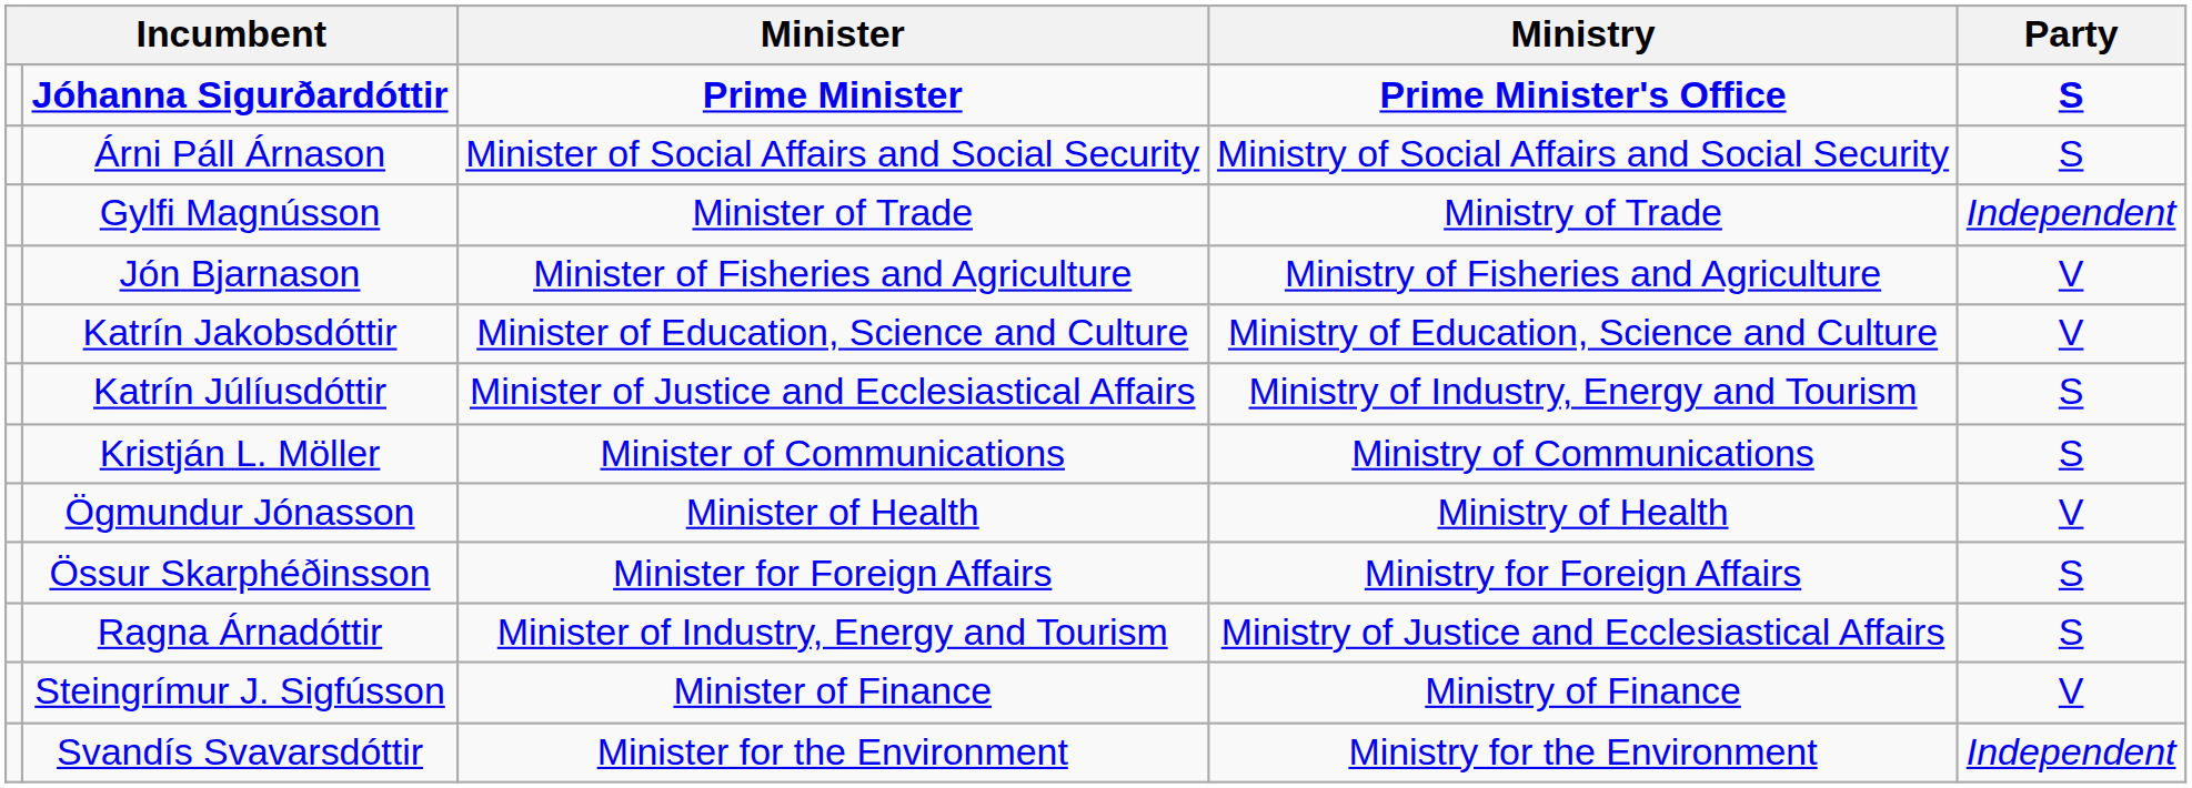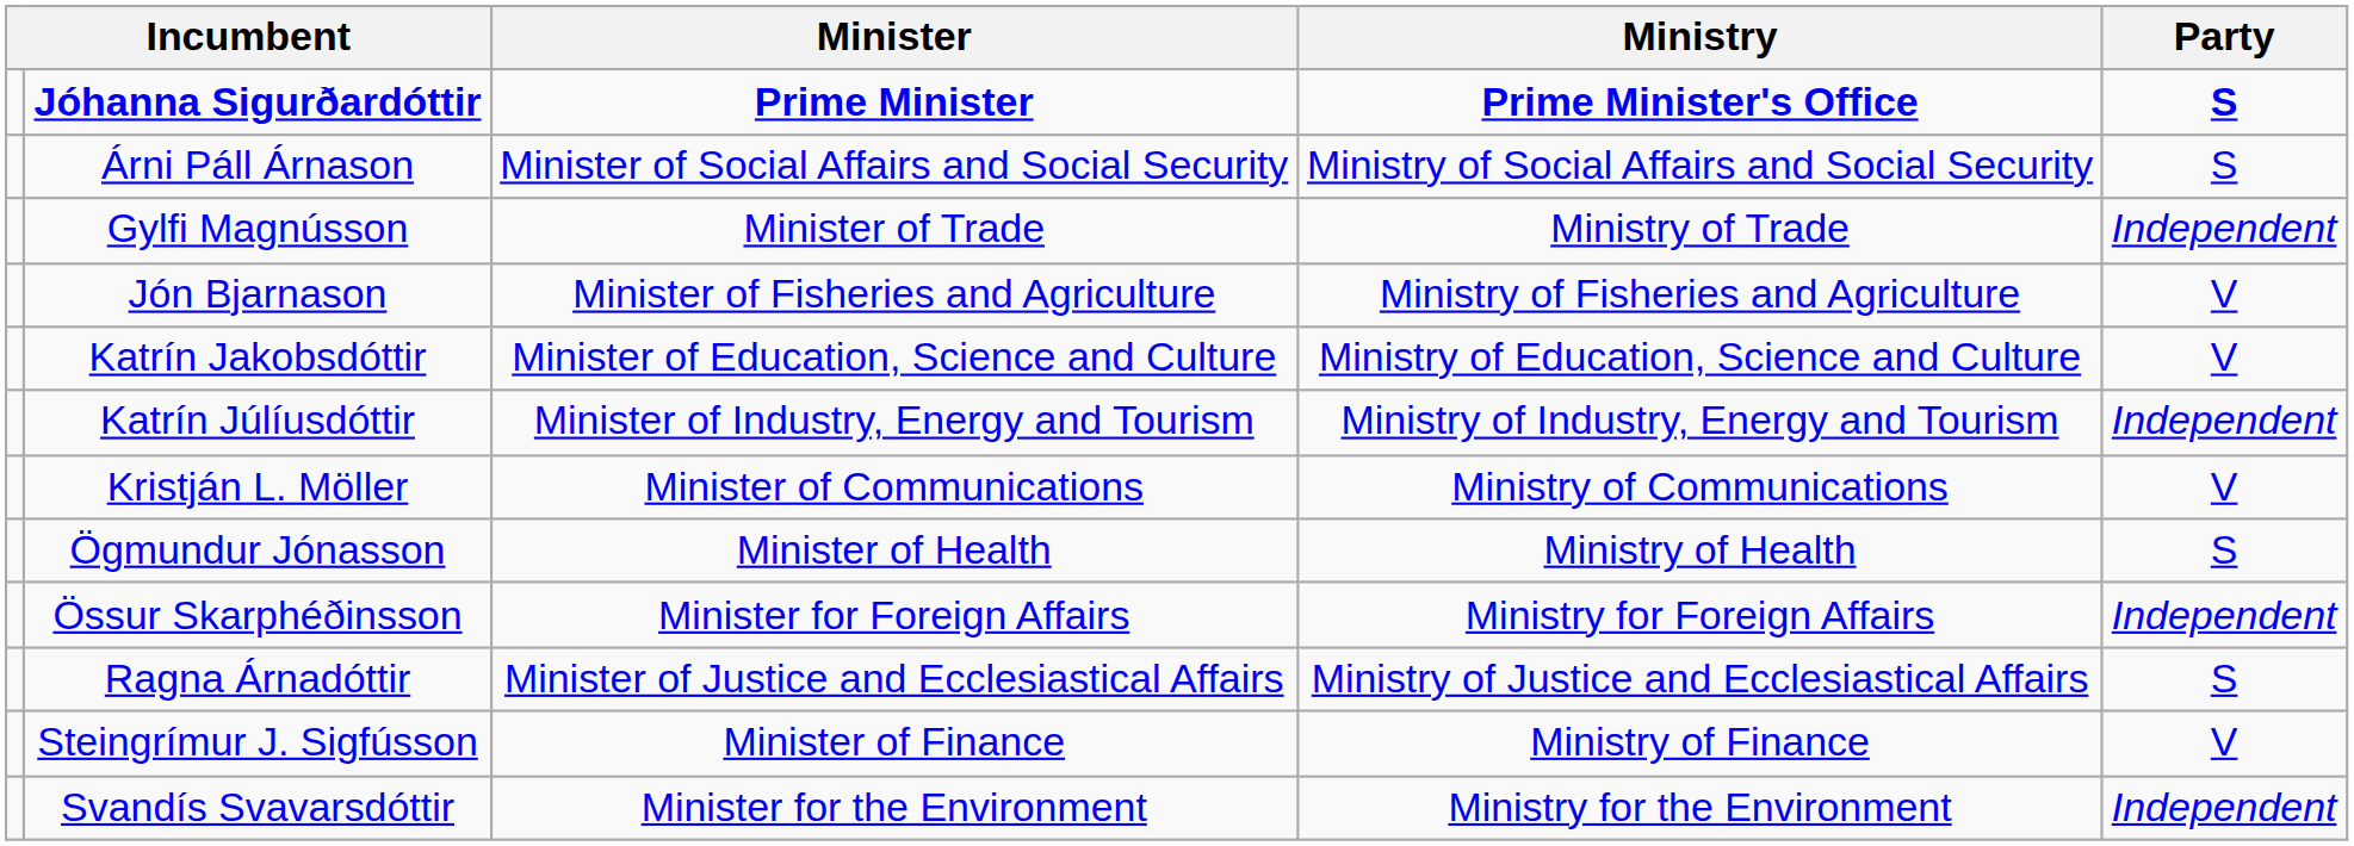Katrín Júlíusdóttir | Minister: Minister of Justice and Ecclesiastical Affairs -> Minister of Industry, Energy and Tourism
Katrín Júlíusdóttir | Party: S -> Independent
Kristján L. Möller | Party: S -> V
Ögmundur Jónasson | Party: V -> S
Össur Skarphéðinsson | Party: S -> Independent
Ragna Árnadóttir | Minister: Minister of Industry, Energy and Tourism -> Minister of Justice and Ecclesiastical Affairs
